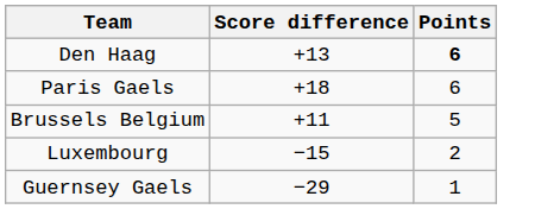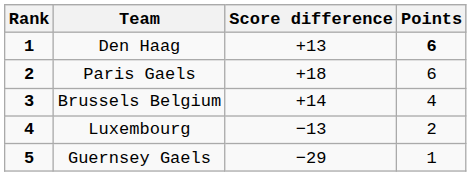+ column: Rank | 1 | 2 | 3 | 4 | 5
Brussels Belgium | Score difference: +11 -> +14
Brussels Belgium | Points: 5 -> 4
Luxembourg | Score difference: −15 -> −13
